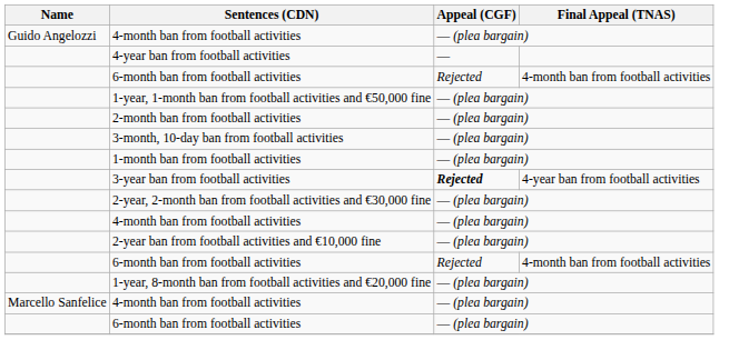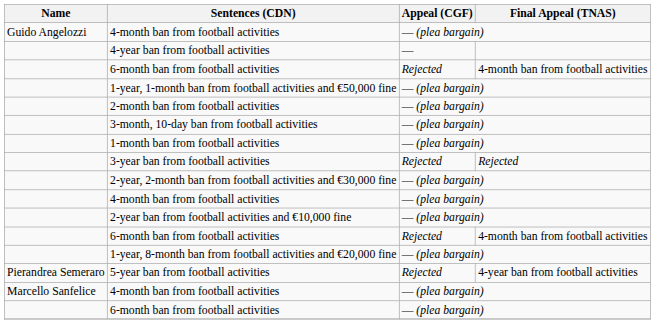3-year ban from football activities | Appeal (CGF): bold -> normal
3-year ban from football activities | Final Appeal (TNAS): 4-year ban from football activities -> Rejected
+ row: Pierandrea Semeraro | 5-year ban from football activities | Rejected | 4-year ban from football activities
